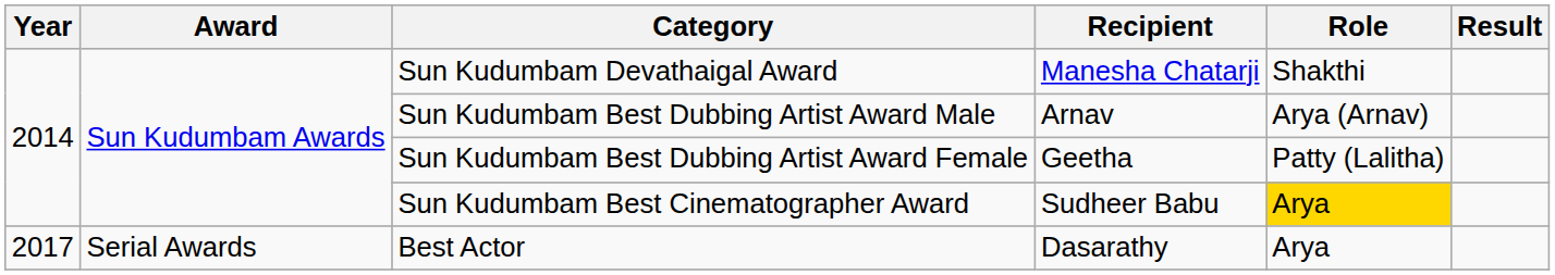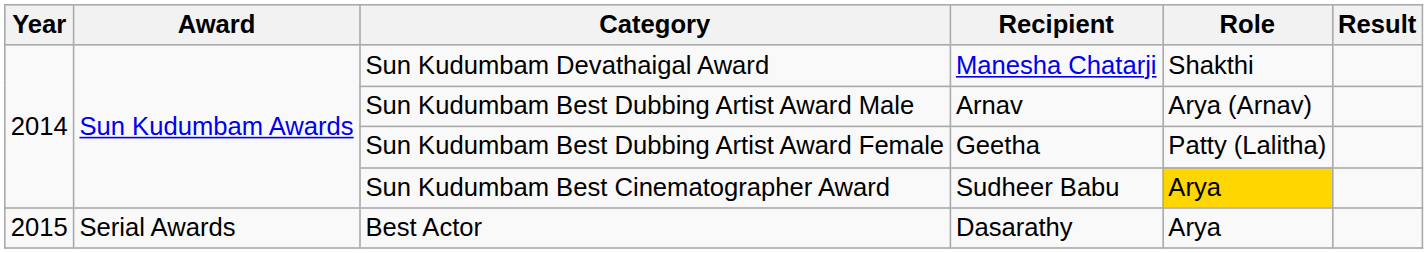Best Actor | Year: 2017 -> 2015
